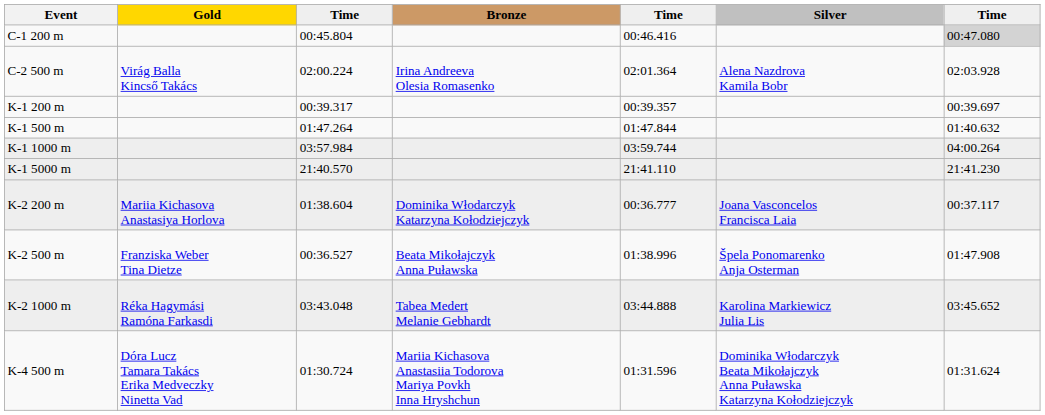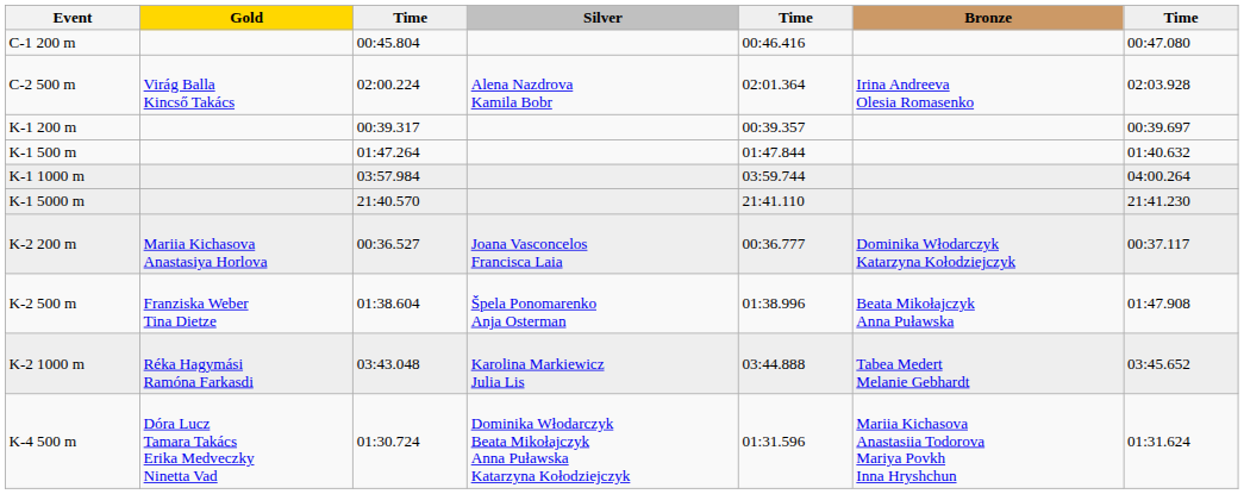columns swapped: Silver <-> Bronze
C-1 200 m | column 7: lightgrey background -> no background
K-2 200 m | column 3: 01:38.604 -> 00:36.527
K-2 500 m | column 3: 00:36.527 -> 01:38.604
